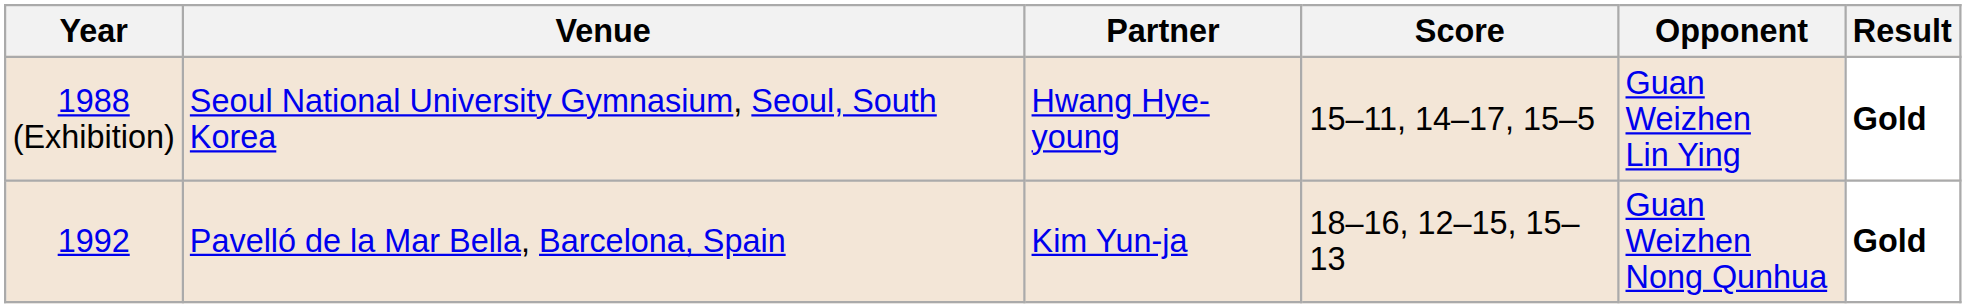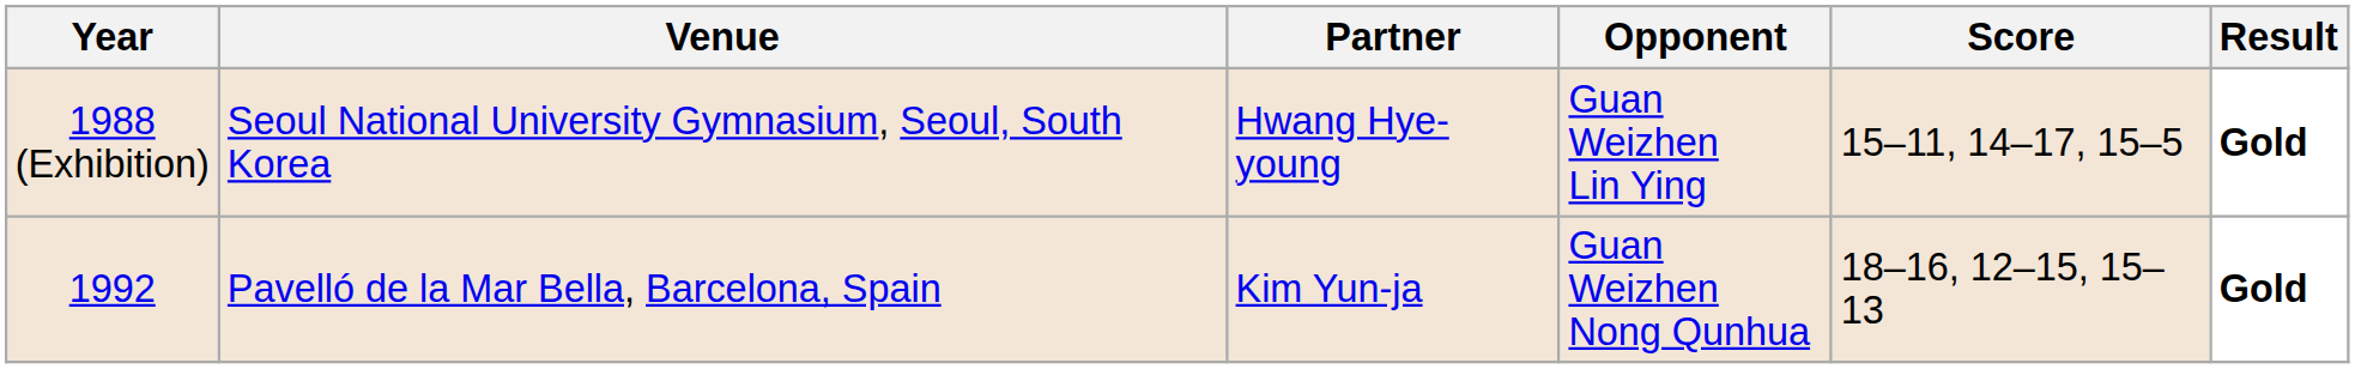columns swapped: Opponent <-> Score
